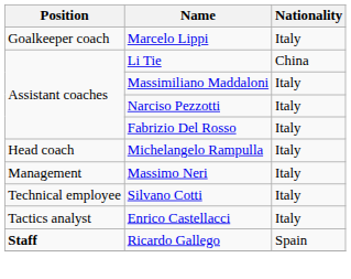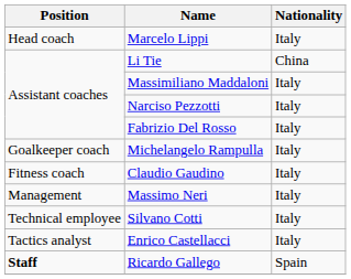Marcelo Lippi | Position: Goalkeeper coach -> Head coach
Michelangelo Rampulla | Position: Head coach -> Goalkeeper coach
+ row: Fitness coach | Claudio Gaudino | Italy
